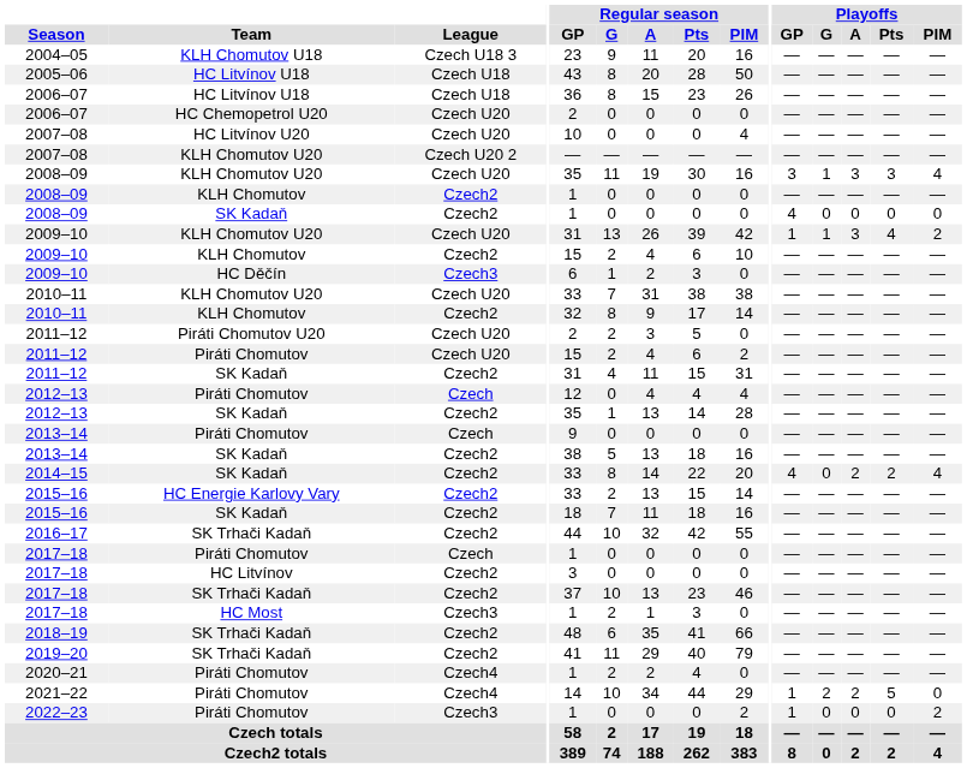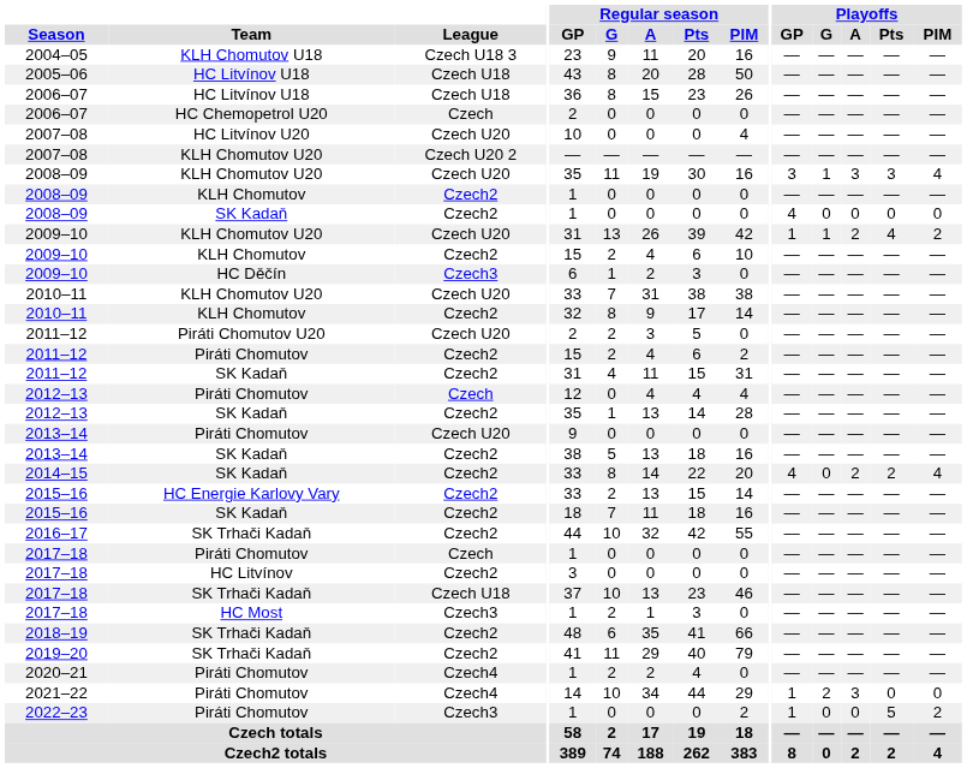2006–07 / HC Chemopetrol U20 | League: Czech U20 -> Czech
2009–10 / KLH Chomutov U20 | Playoffs / A: 3 -> 2
2011–12 / Piráti Chomutov | League: Czech U20 -> Czech2
2013–14 / Piráti Chomutov | League: Czech -> Czech U20
2017–18 / SK Trhači Kadaň | League: Czech2 -> Czech U18
2021–22 | Playoffs / A: 2 -> 3
2021–22 | Playoffs / Pts: 5 -> 0
2022–23 | Playoffs / Pts: 0 -> 5
